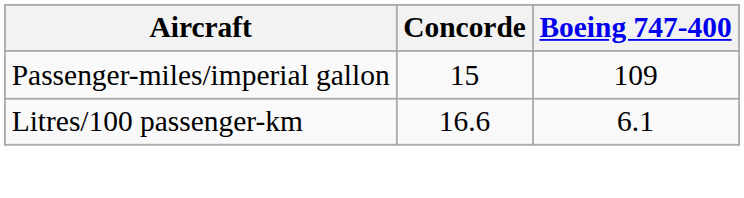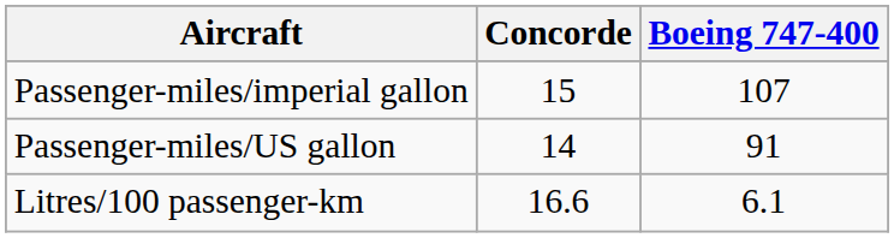Passenger-miles/imperial gallon | Boeing 747-400: 109 -> 107
+ row: Passenger-miles/US gallon | 14 | 91
